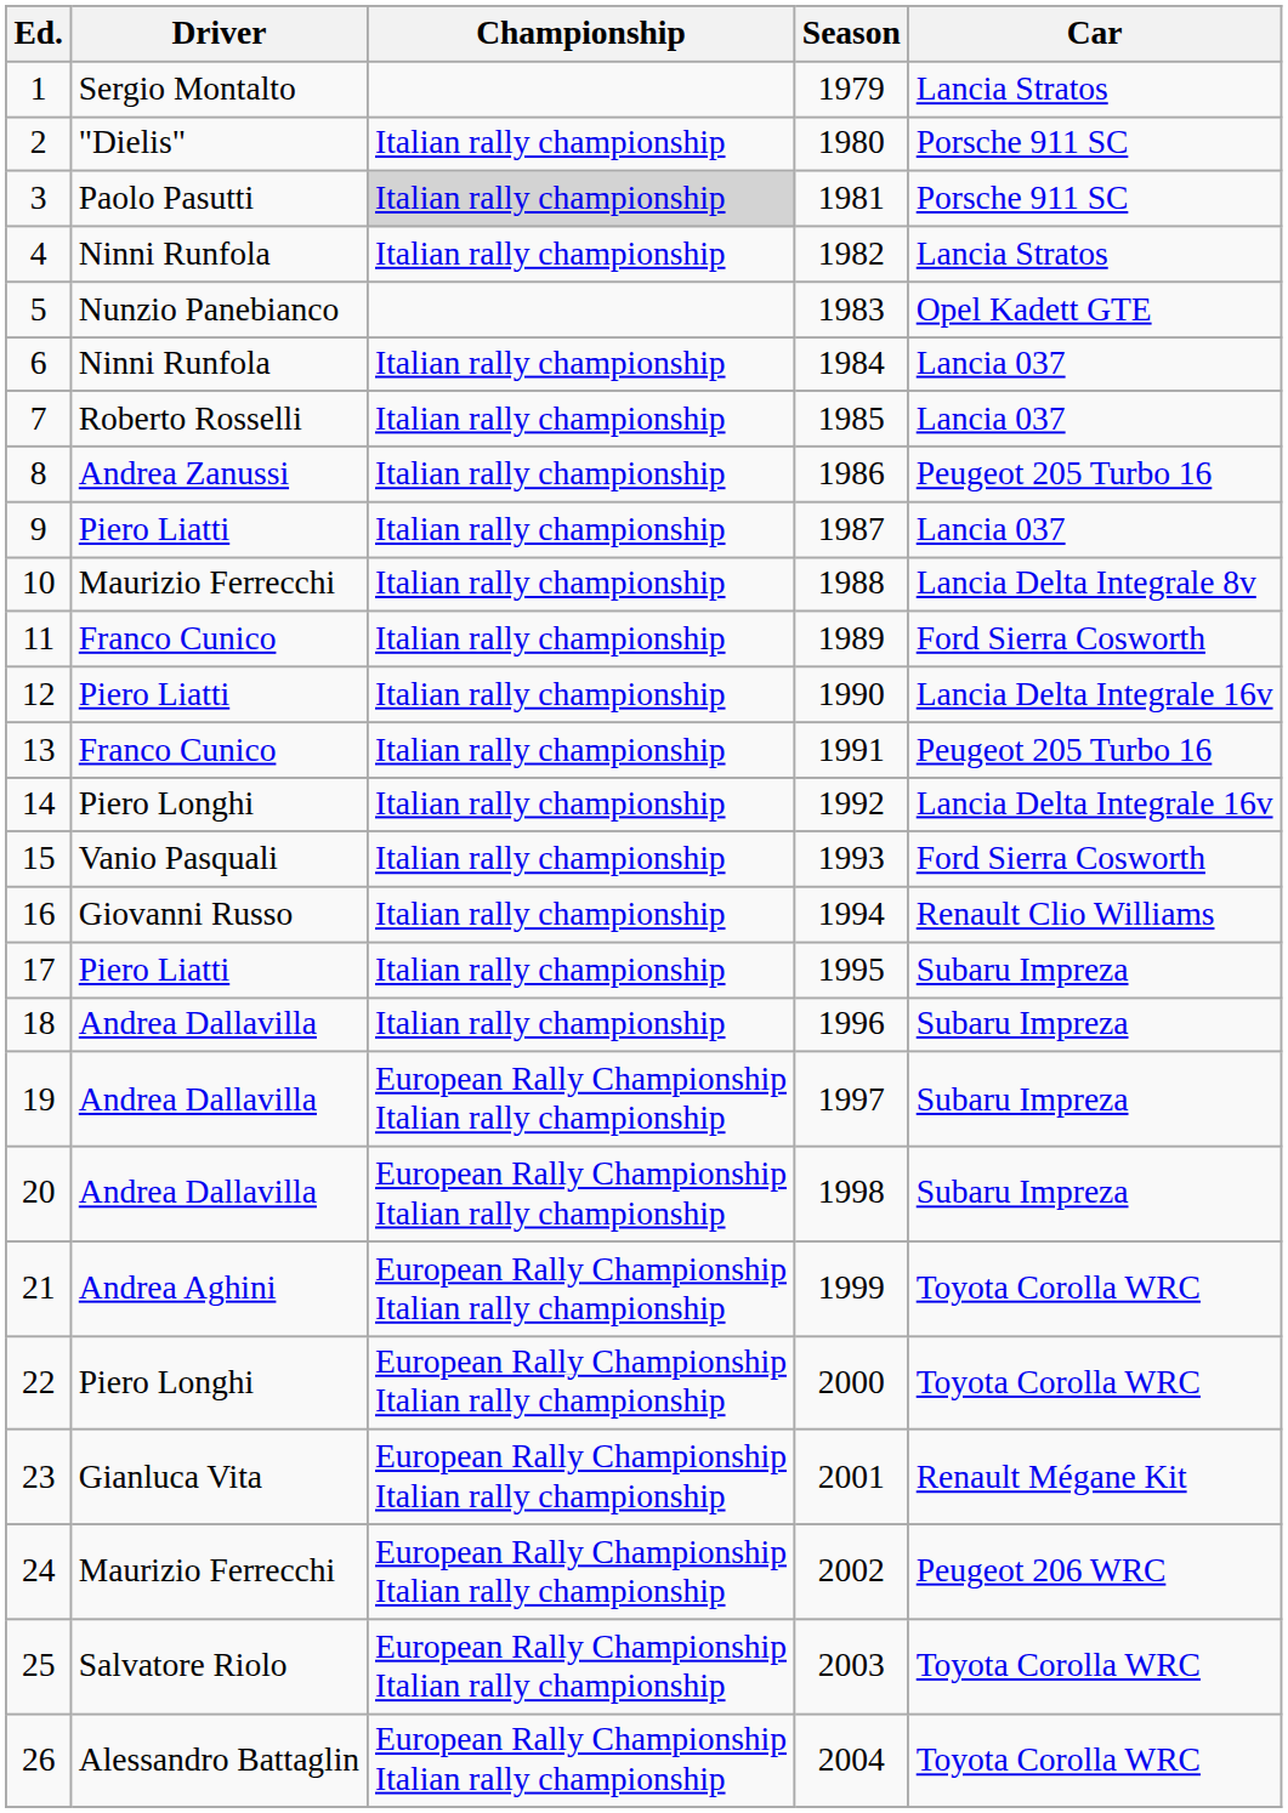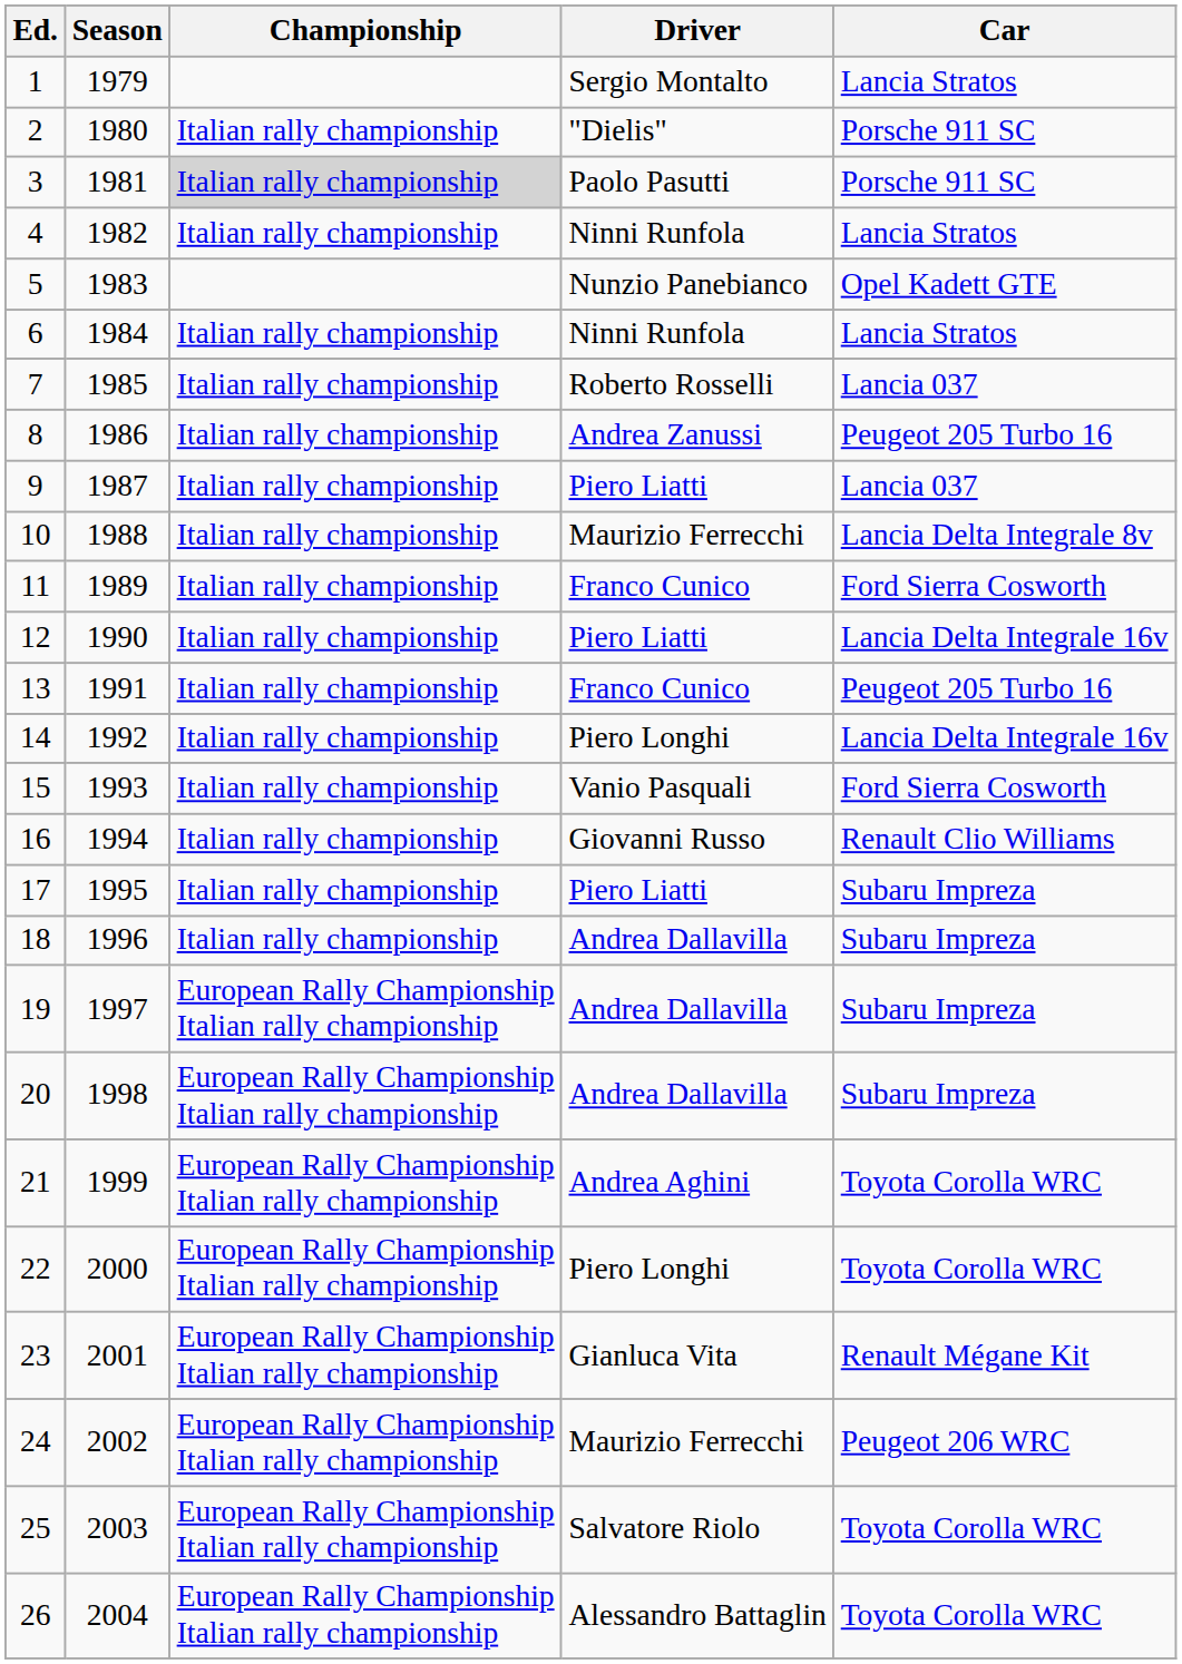columns swapped: Season <-> Driver
6 | Car: Lancia 037 -> Lancia Stratos
